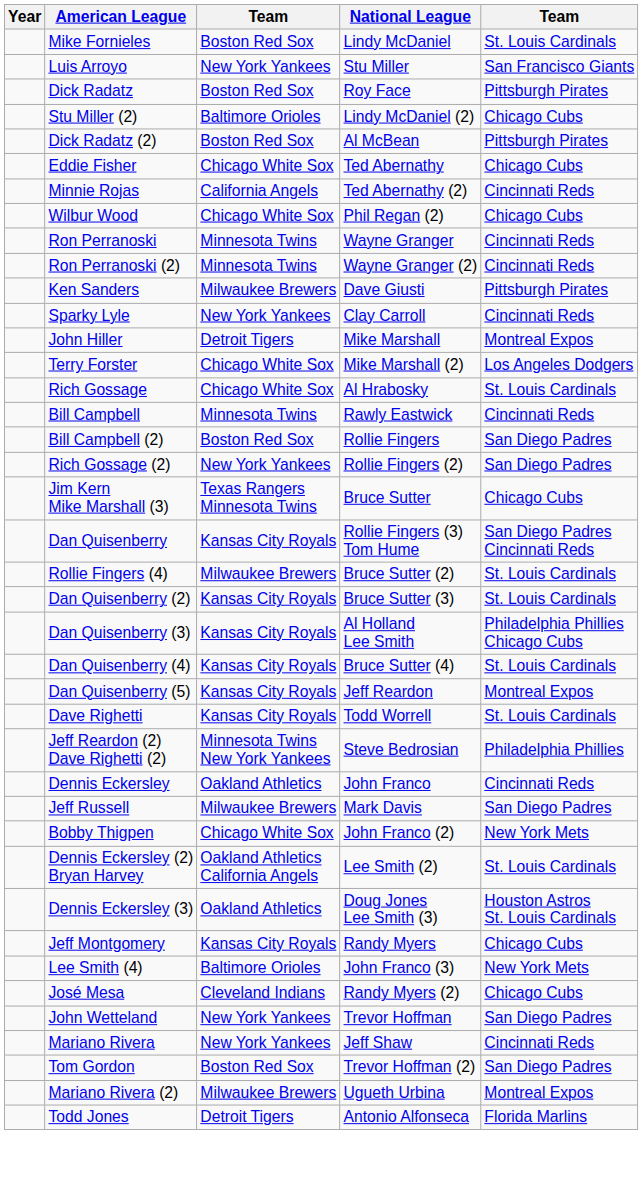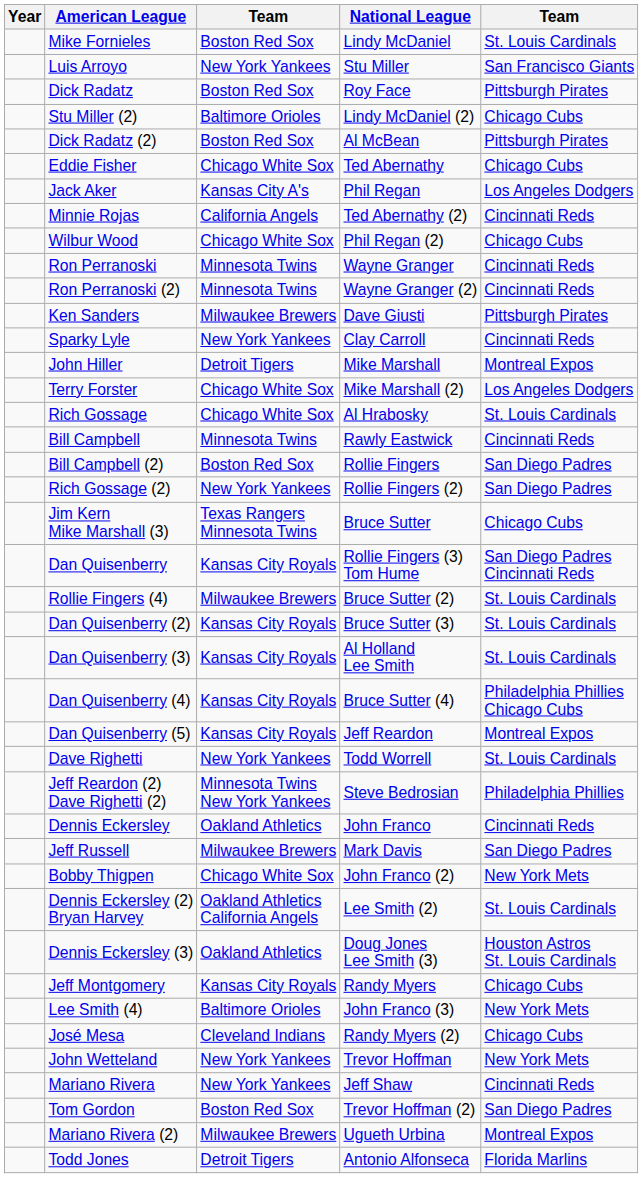+ row: Jack Aker | Kansas City A's | Phil Regan | Los Angeles Dodgers
Dan Quisenberry (3) | column 5: Philadelphia Phillies Chicago Cubs -> St. Louis Cardinals
Dan Quisenberry (4) | column 5: St. Louis Cardinals -> Philadelphia Phillies Chicago Cubs
Dave Righetti | column 3: Kansas City Royals -> New York Yankees
John Wetteland | column 5: San Diego Padres -> New York Mets
